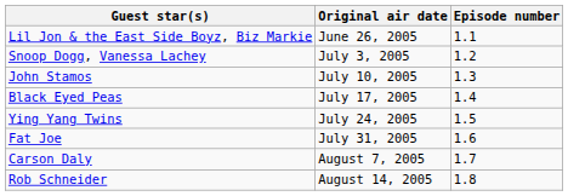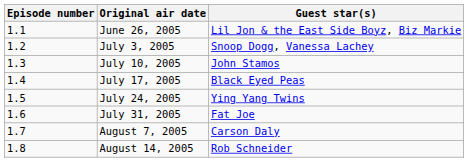columns swapped: Episode number <-> Guest star(s)
